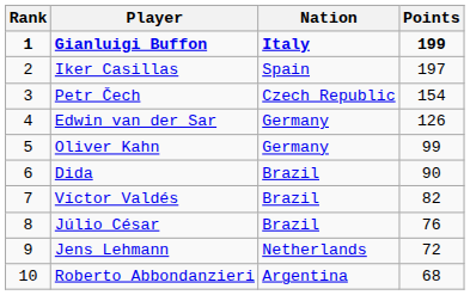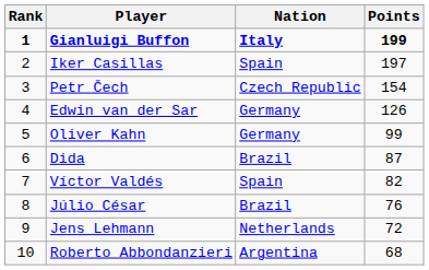Dida | Points: 90 -> 87
Víctor Valdés | Nation: Brazil -> Spain
